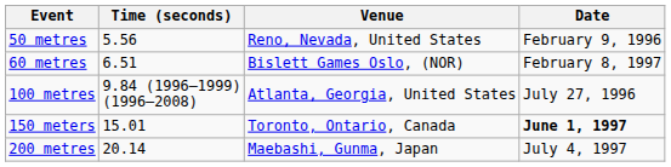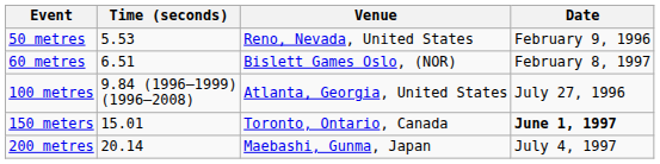50 metres | Time (seconds): 5.56 -> 5.53
